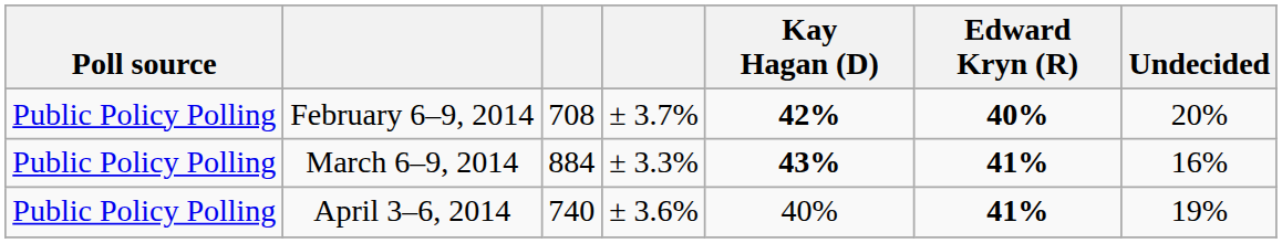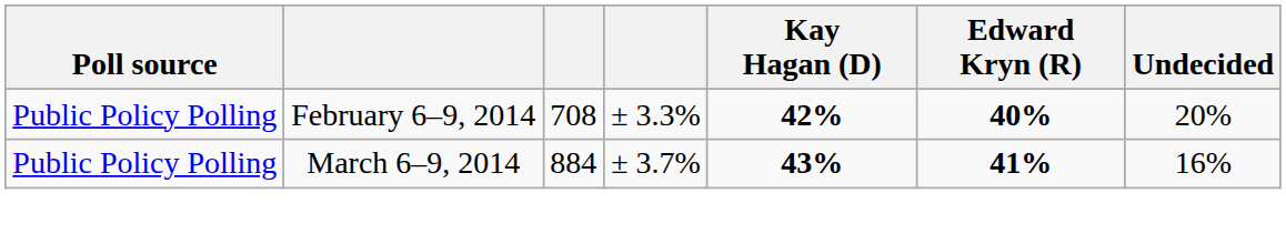February 6–9, 2014 | column 4: ± 3.7% -> ± 3.3%
March 6–9, 2014 | column 4: ± 3.3% -> ± 3.7%
- row: Public Policy Polling | April 3–6, 2014 | 740 | ± 3.6% | 40% | 41% | 19%
